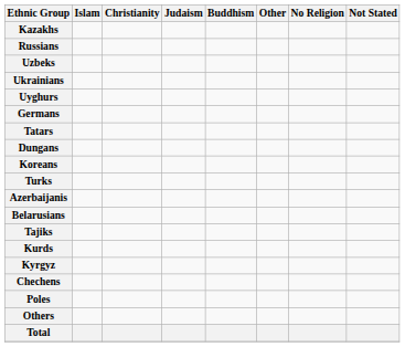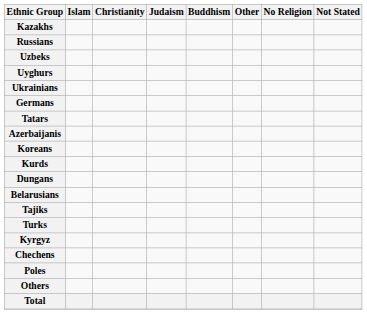rows swapped: Ukrainians <-> Uyghurs
rows swapped: Azerbaijanis <-> Dungans
rows swapped: Turks <-> Kurds
